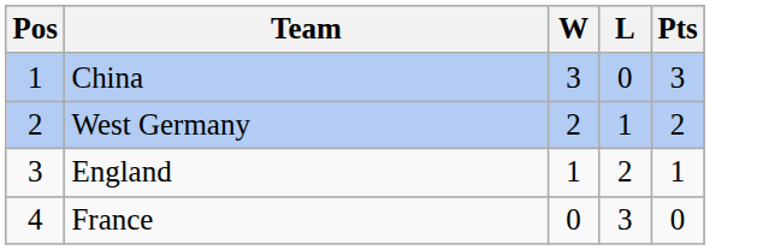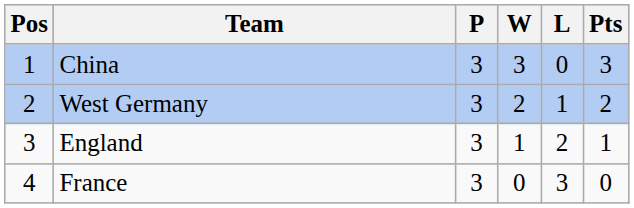+ column: P | 3 | 3 | 3 | 3
